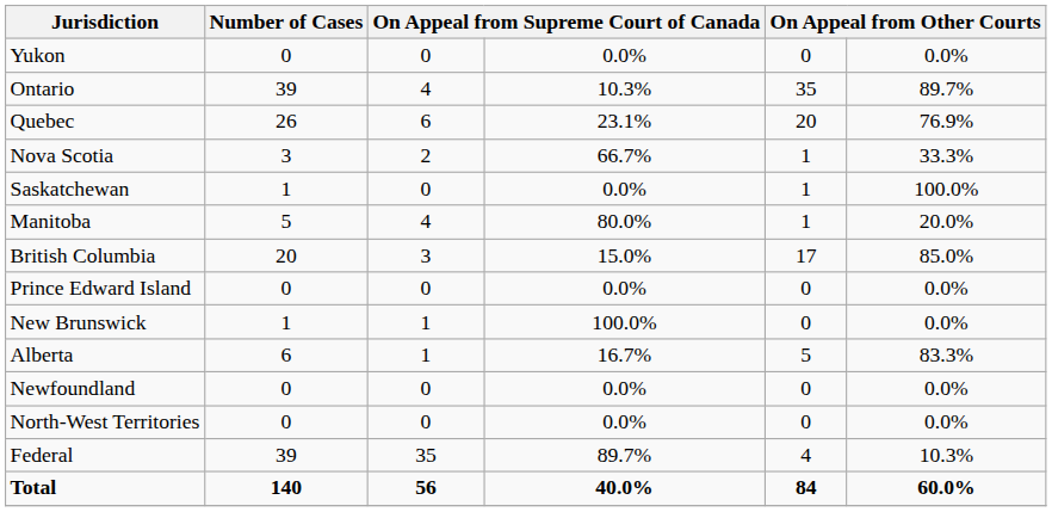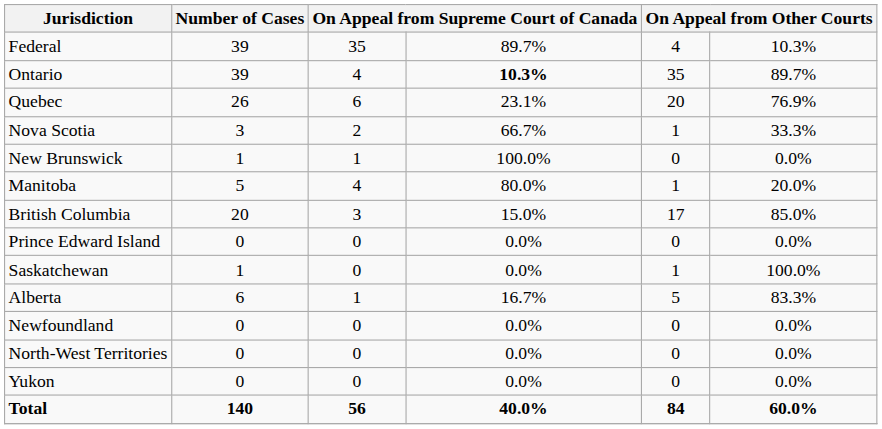rows swapped: Federal <-> Yukon
Ontario | column 4: normal -> bold
rows swapped: New Brunswick <-> Saskatchewan
